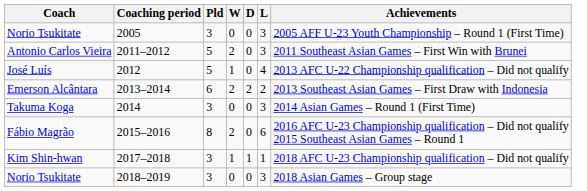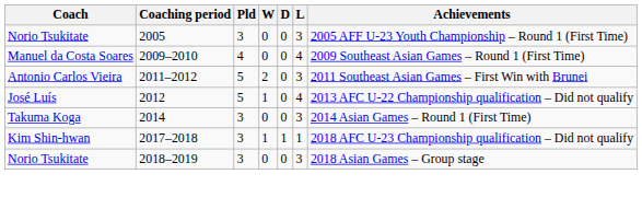+ row: Manuel da Costa Soares | 2009–2010 | 4 | 0 | 0 | 4 | 2009 Southeast Asian Games – Round 1 (First Time)
- row: Emerson Alcântara | 2013–2014 | 6 | 2 | 2 | 2 | 2013 Southeast Asian Games – First Draw with Indonesia
- row: Fábio Magrão | 2015–2016 | 8 | 2 | 0 | 6 | 2016 AFC U-23 Championship qualification – Did not qualify 2015 Southeast Asian Games – Round 1
